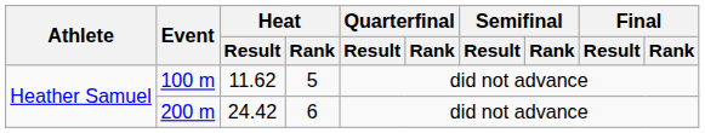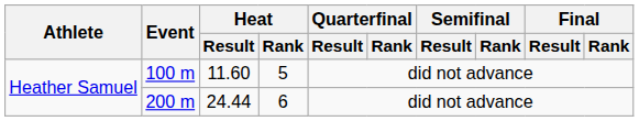100 m | Heat / Result: 11.62 -> 11.60
200 m | Heat / Result: 24.42 -> 24.44
